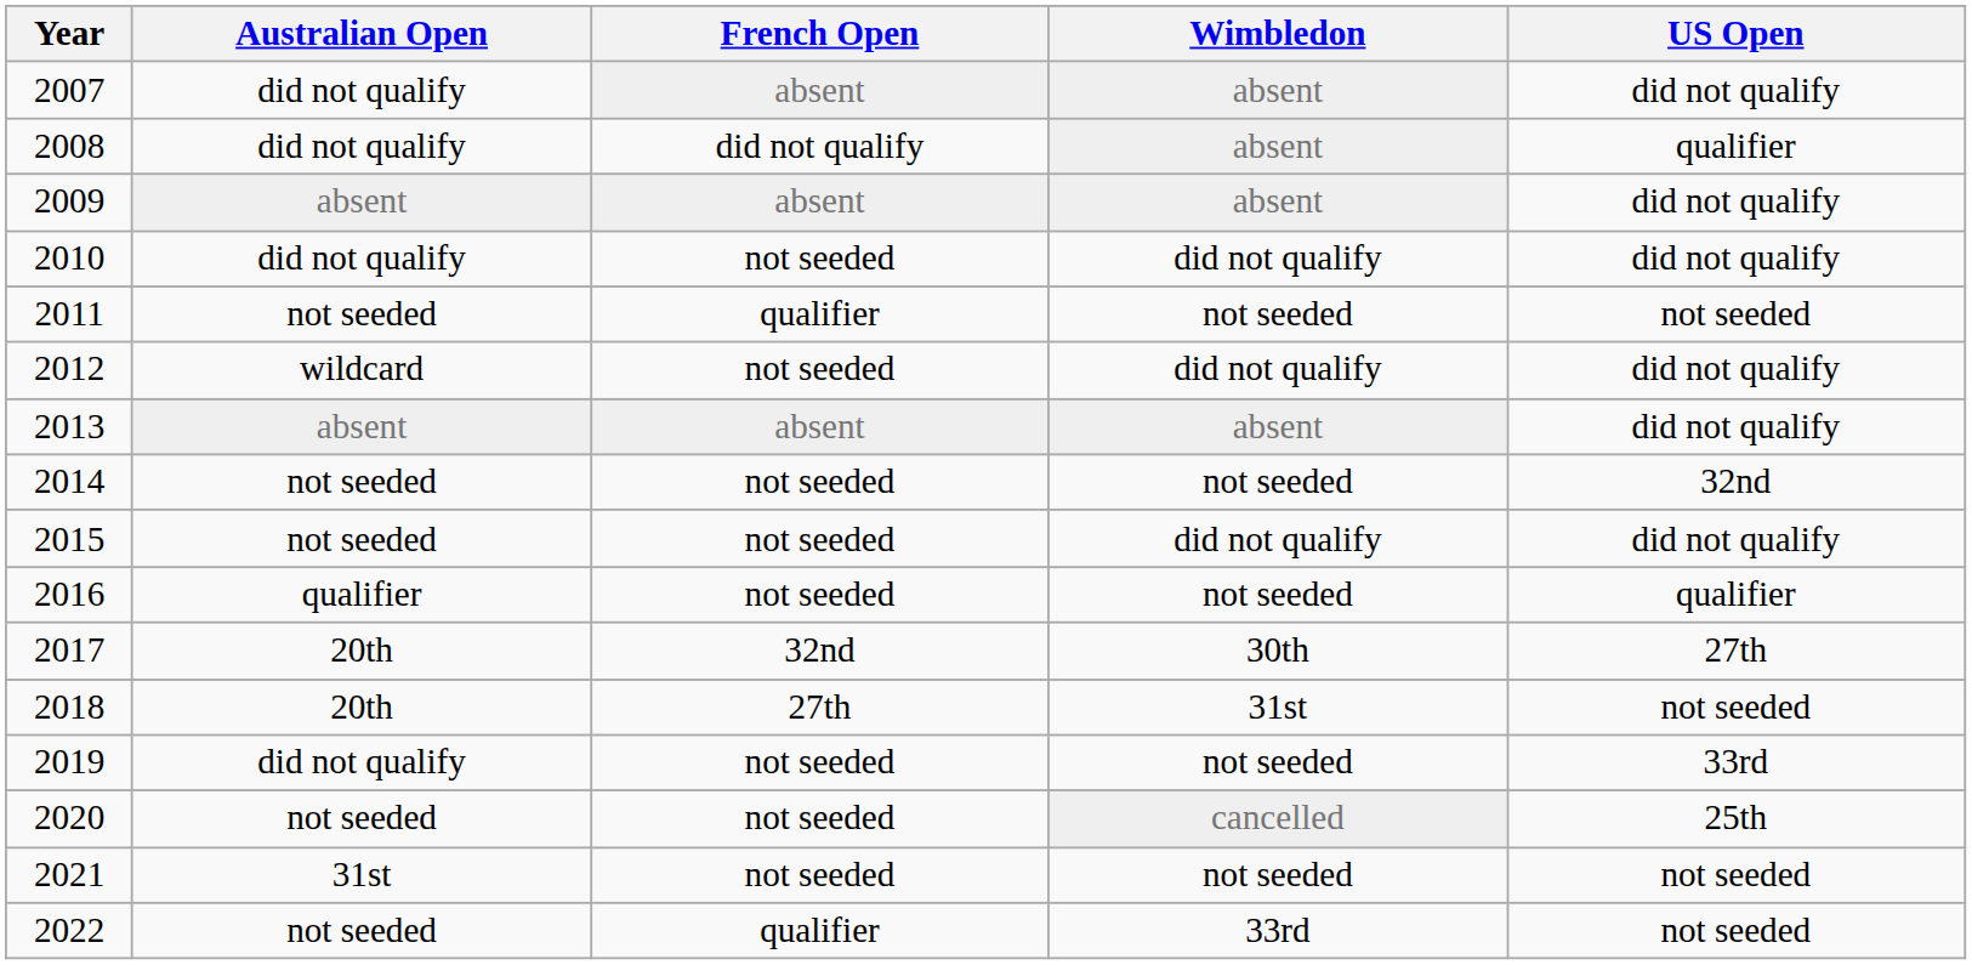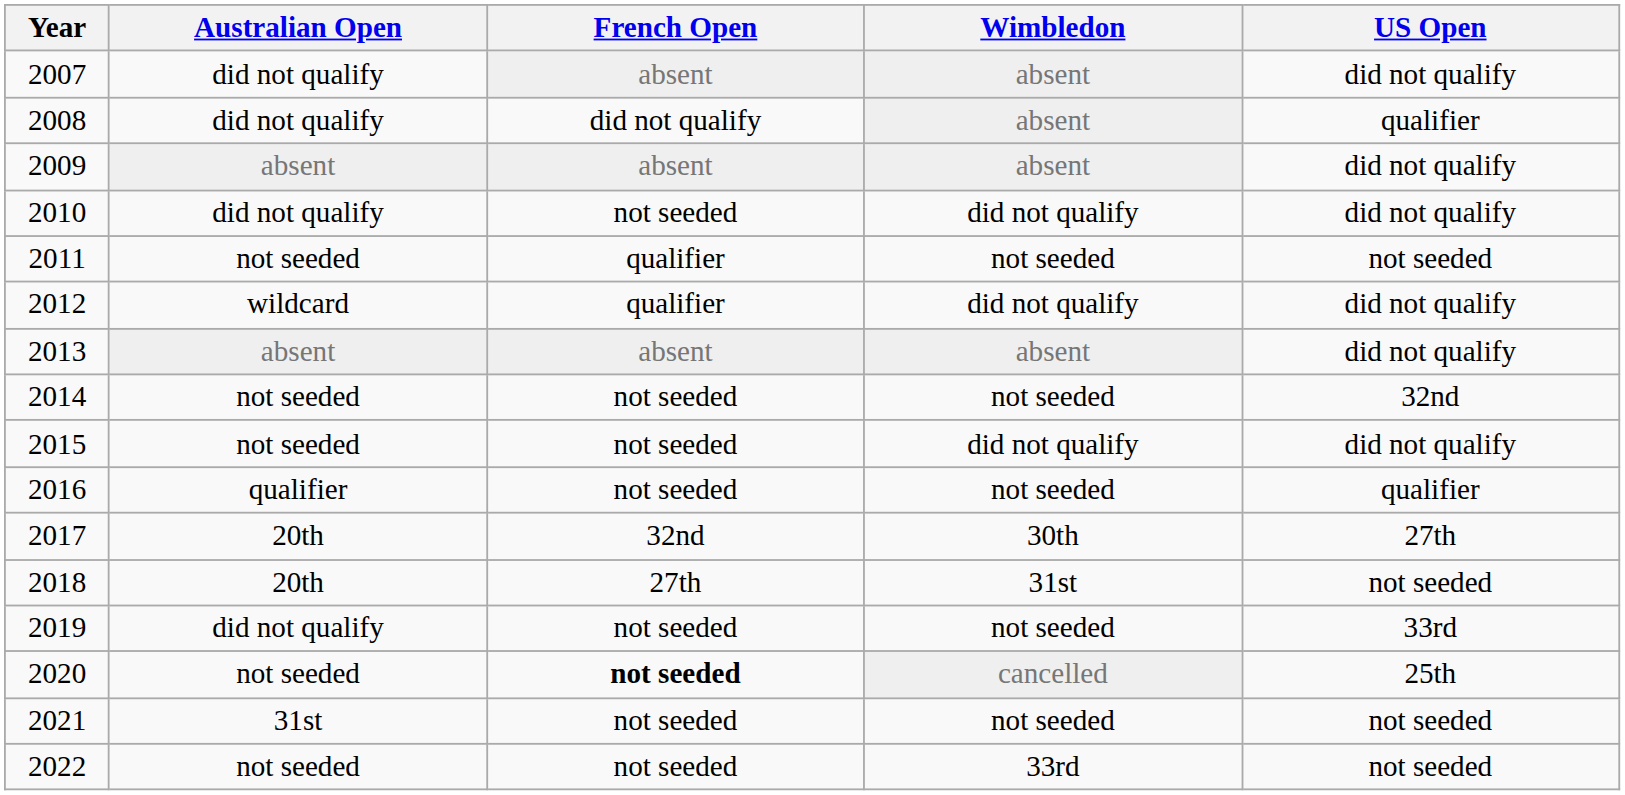2012 | French Open: not seeded -> qualifier
2020 | French Open: normal -> bold
2022 | French Open: qualifier -> not seeded
